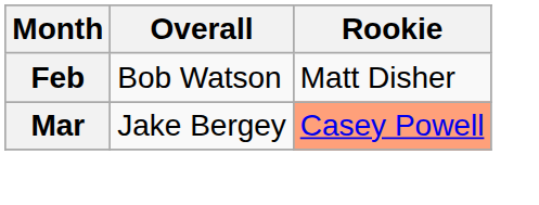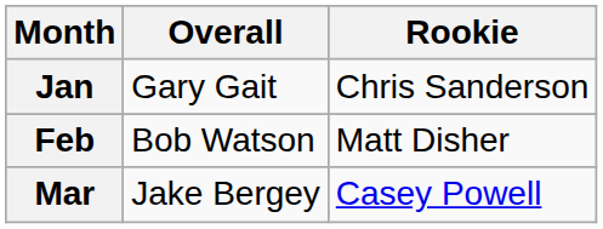+ row: Jan | Gary Gait | Chris Sanderson
Mar | Rookie: lightsalmon background -> no background
